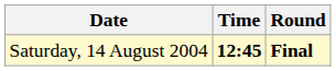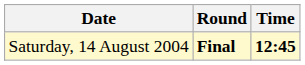columns swapped: Time <-> Round
